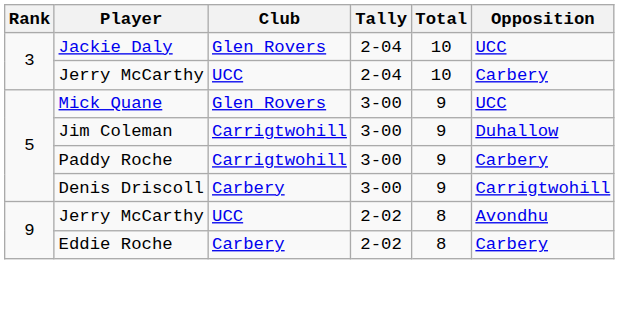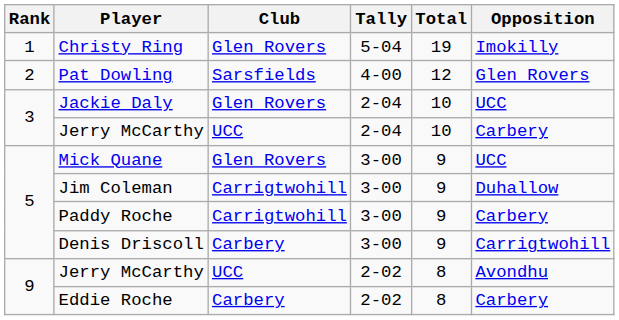+ row: 1 | Christy Ring | Glen Rovers | 5-04 | 19 | Imokilly
+ row: 2 | Pat Dowling | Sarsfields | 4-00 | 12 | Glen Rovers
